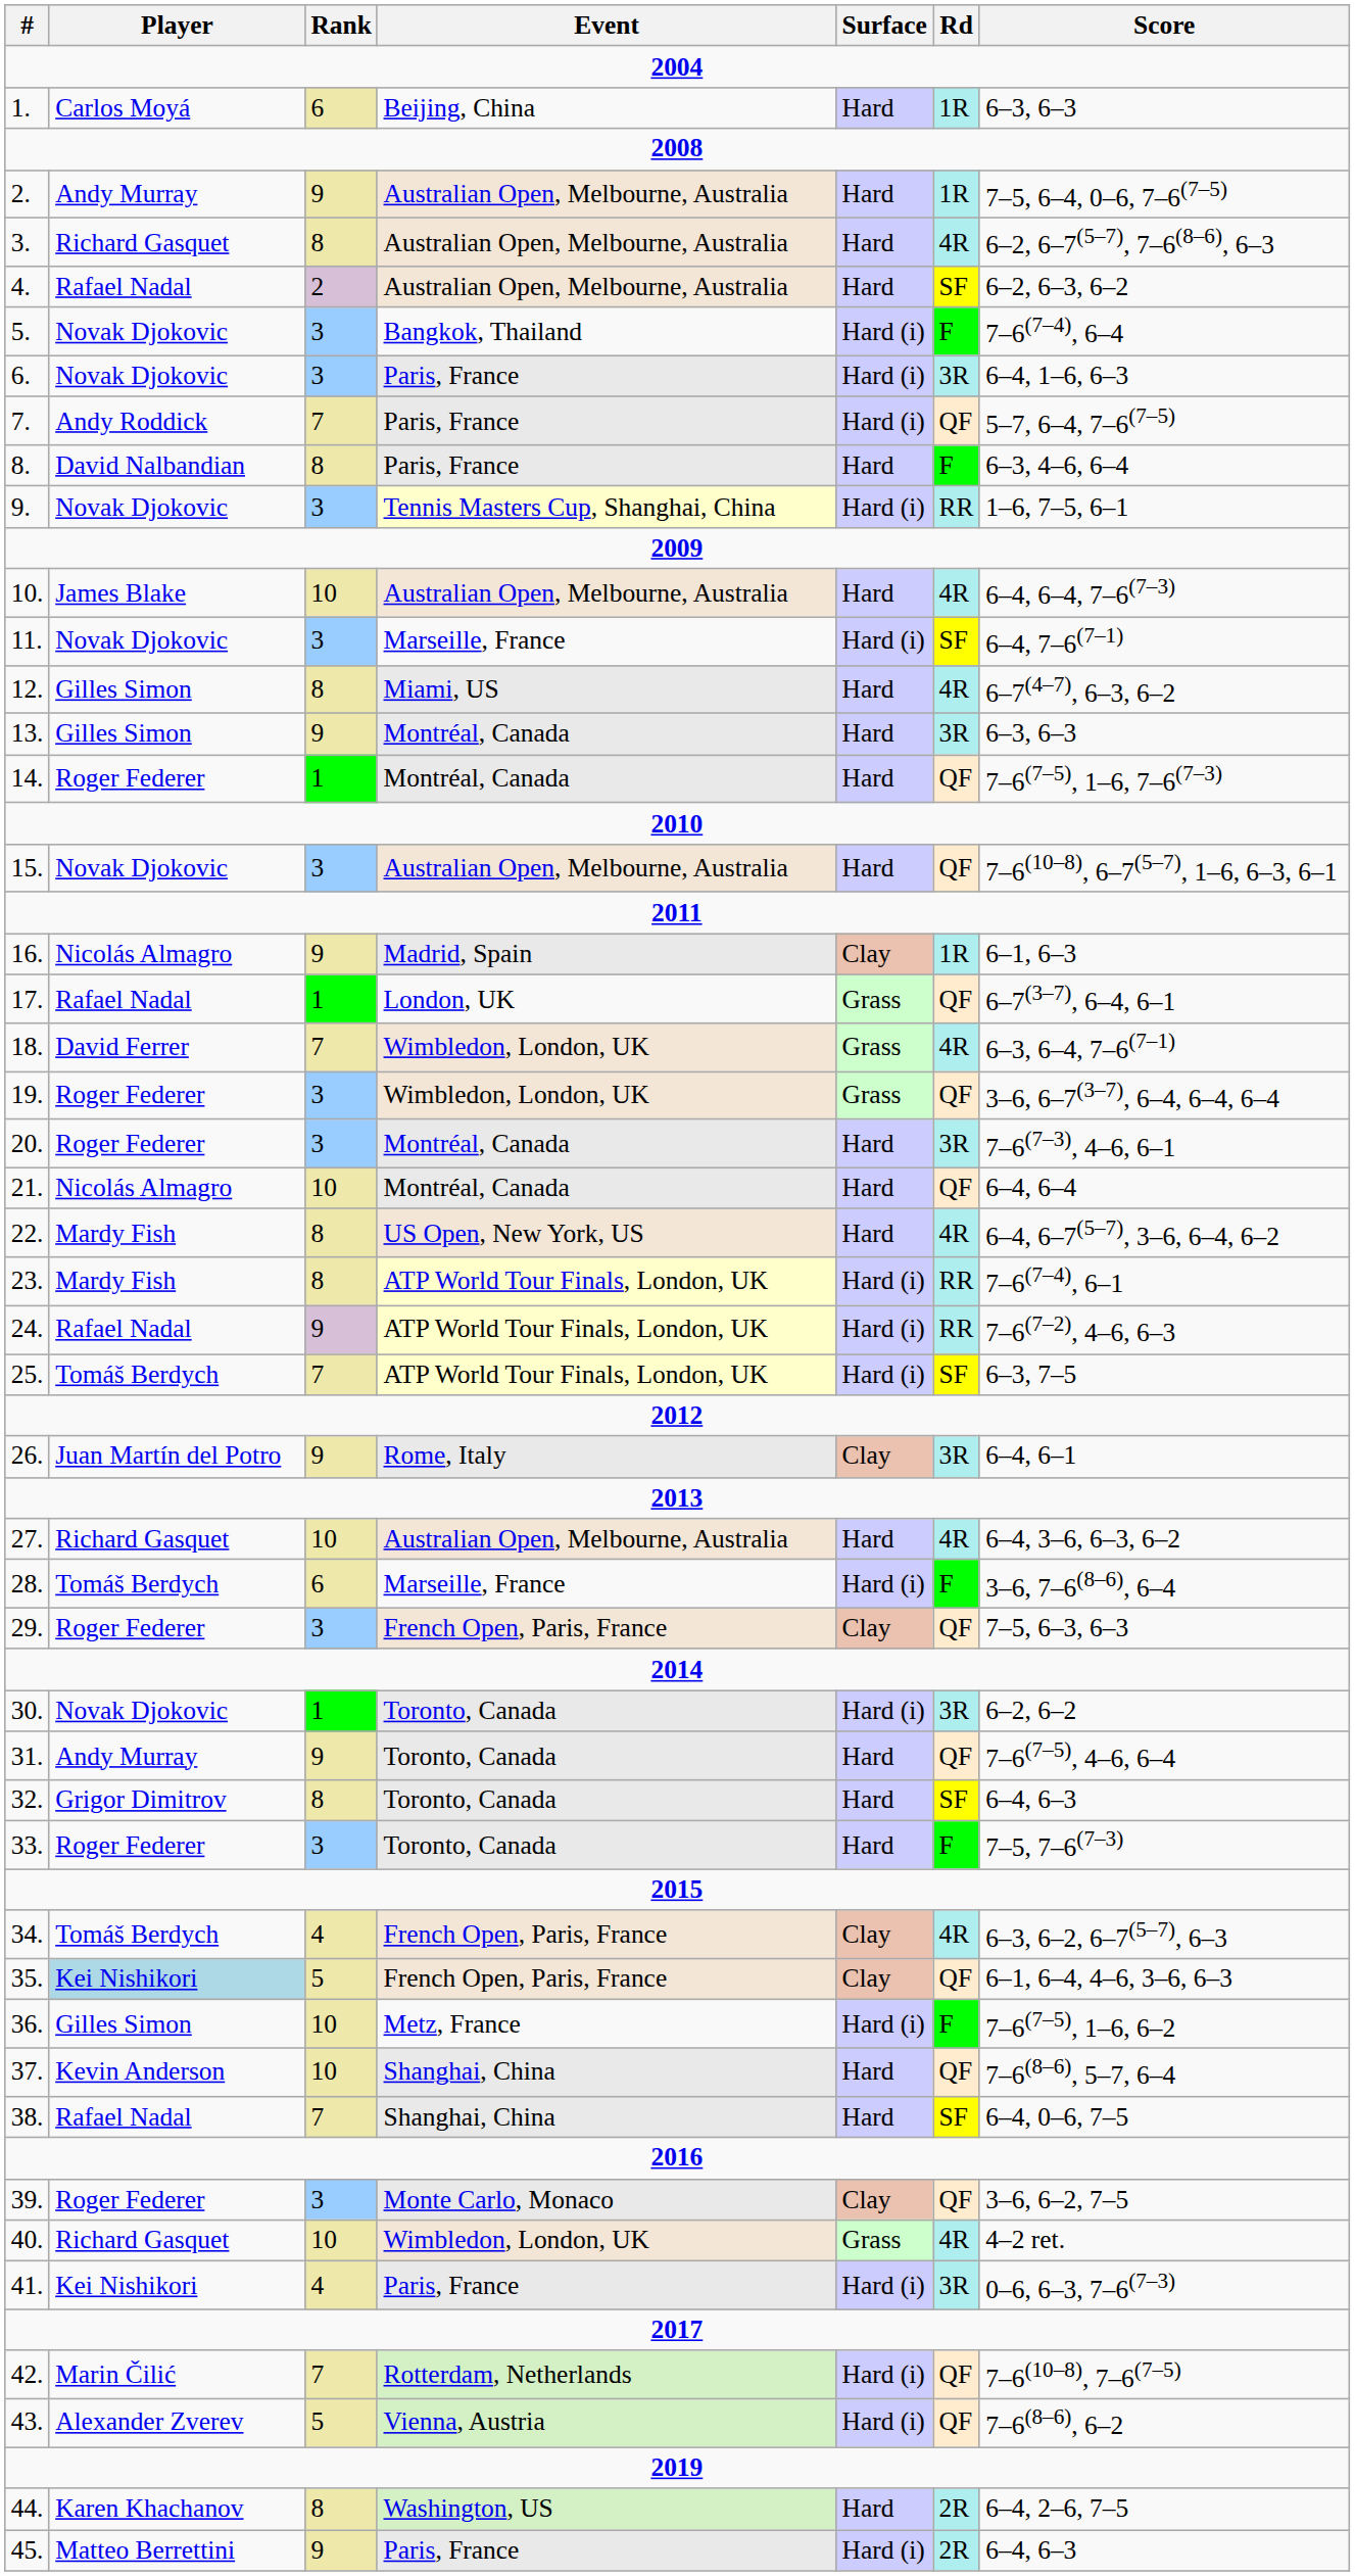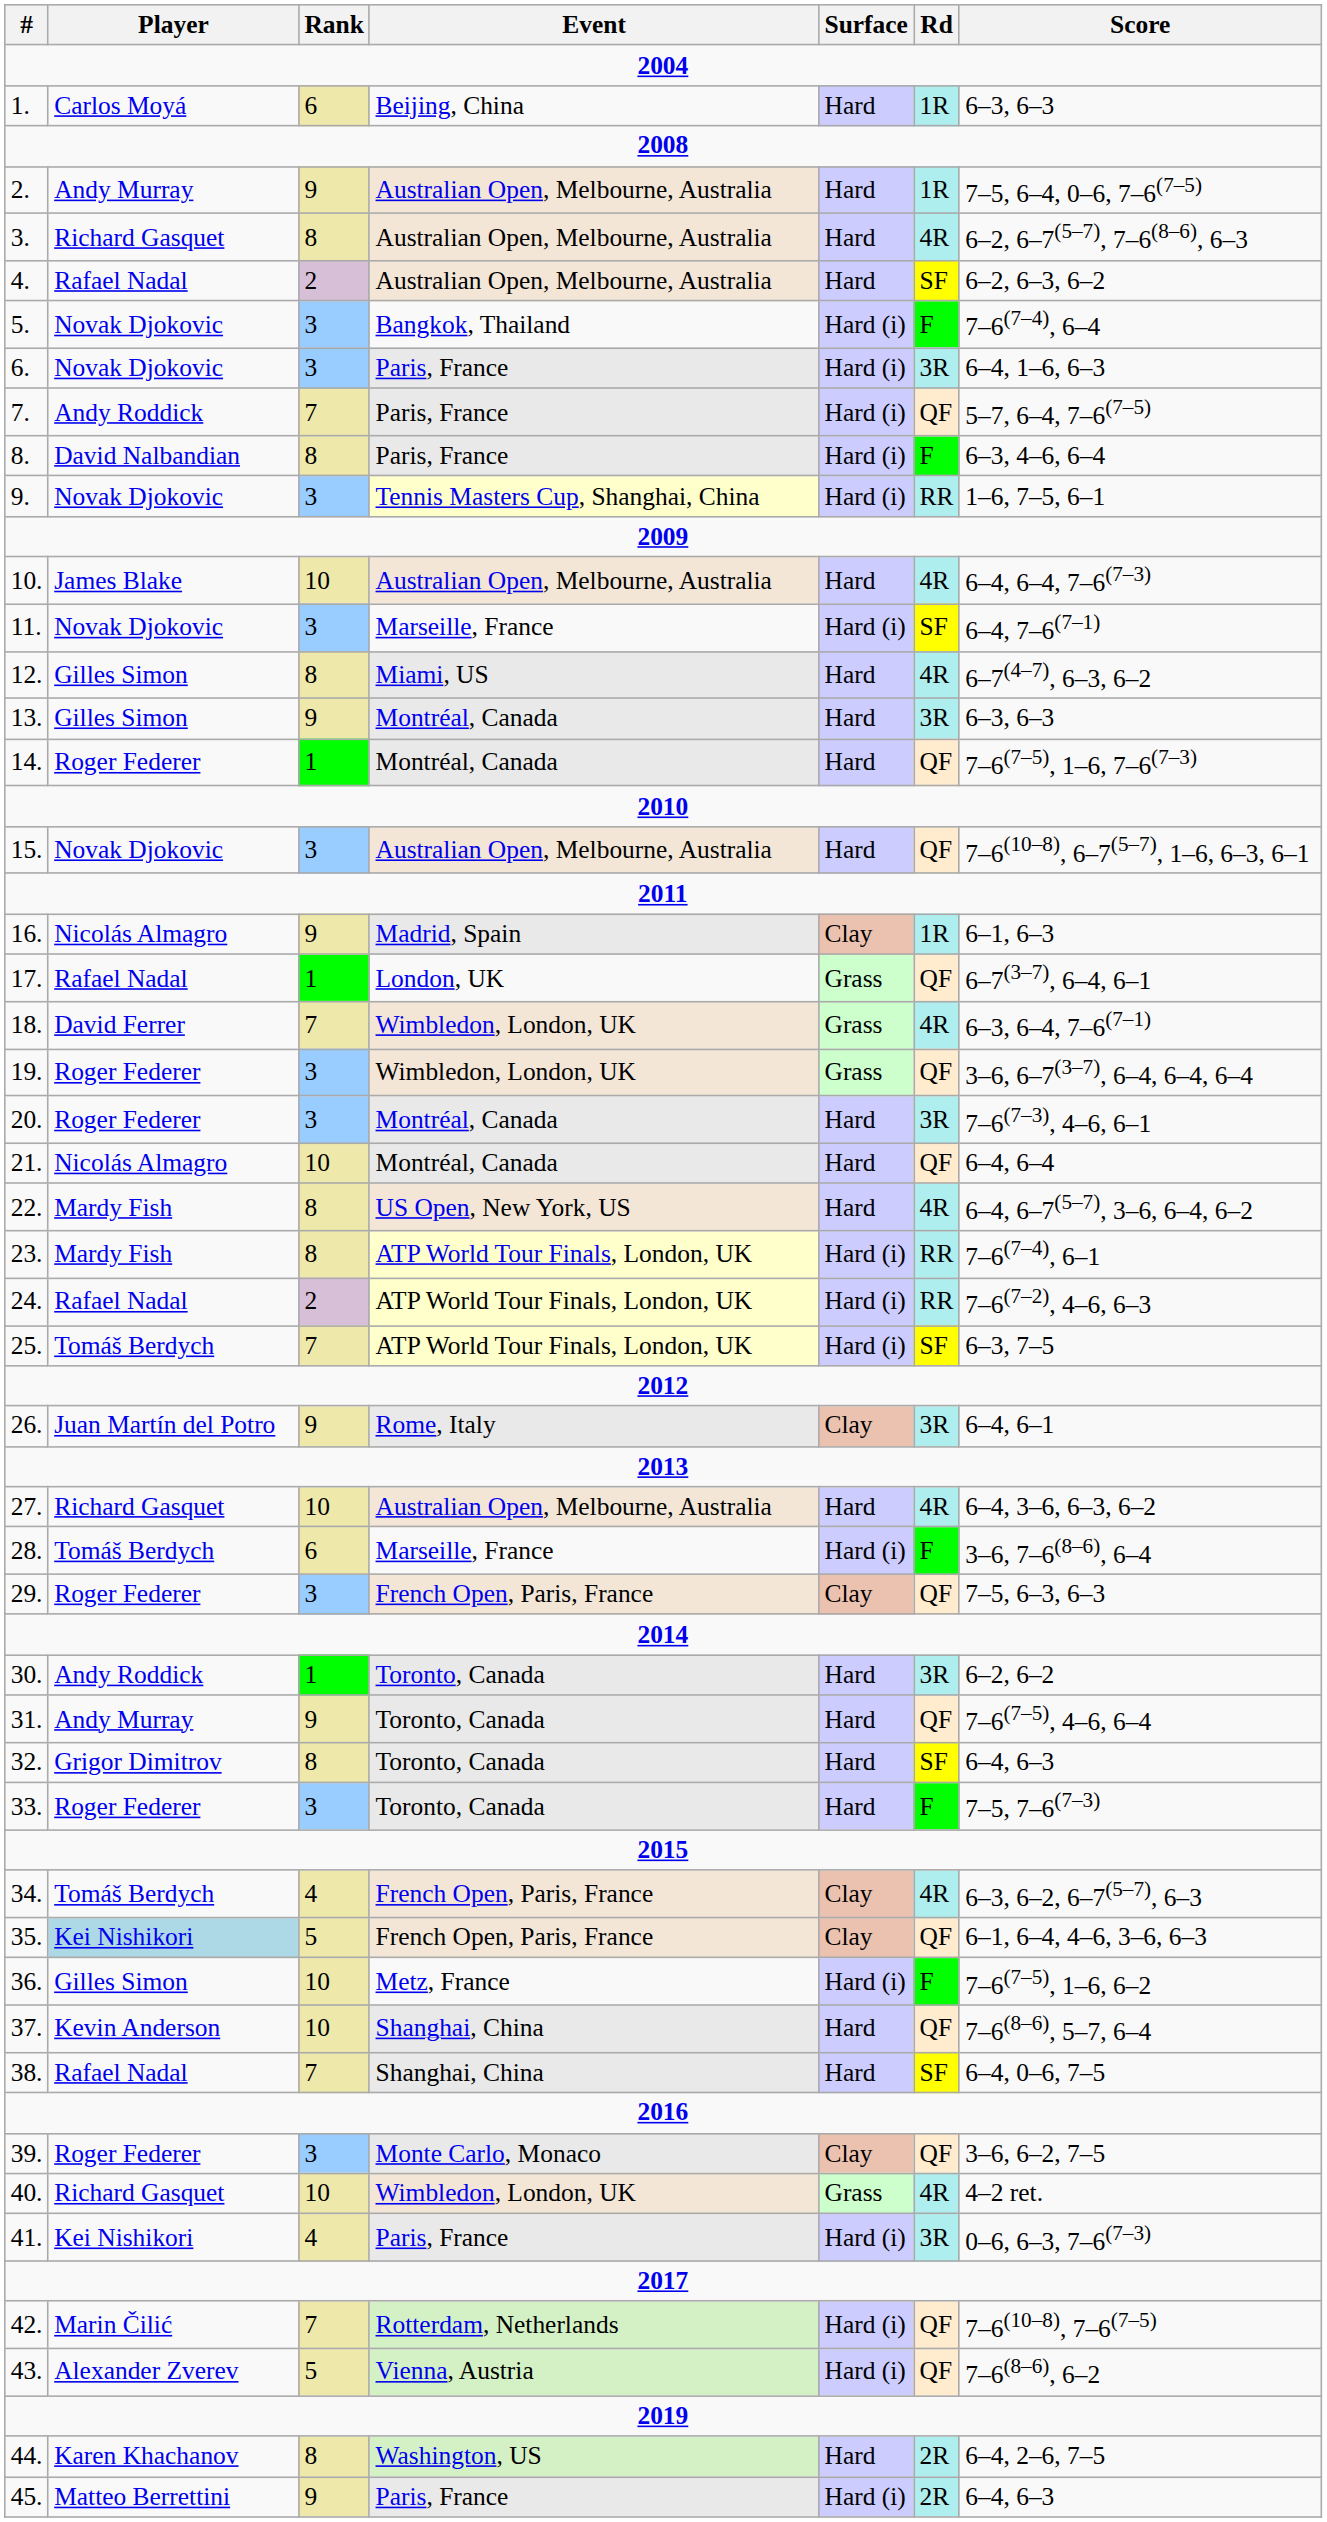8. | Surface: Hard -> Hard (i)
24. | Rank: 9 -> 2
30. | Player: Novak Djokovic -> Andy Roddick
30. | Surface: Hard (i) -> Hard
